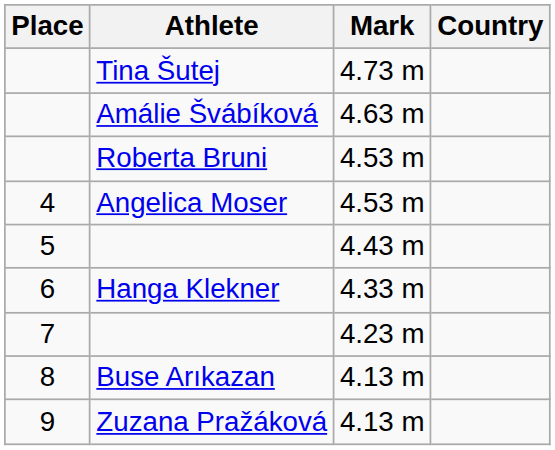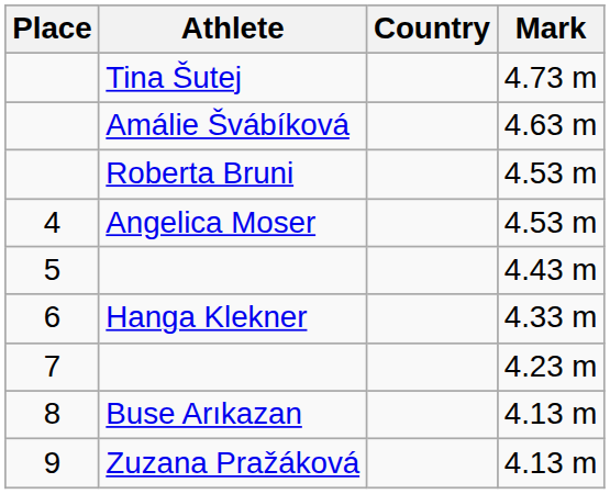columns swapped: Country <-> Mark
